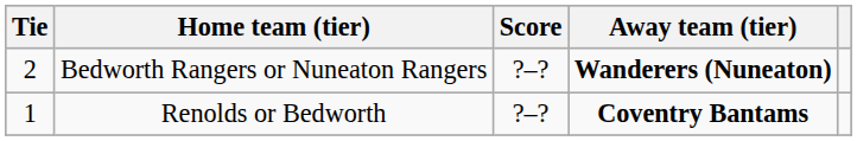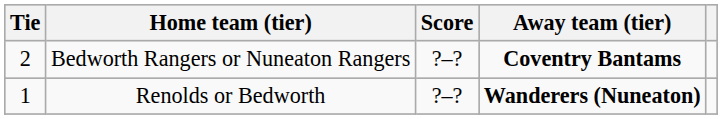Bedworth Rangers or Nuneaton Rangers | Away team (tier): Wanderers (Nuneaton) -> Coventry Bantams
Renolds or Bedworth | Away team (tier): Coventry Bantams -> Wanderers (Nuneaton)
